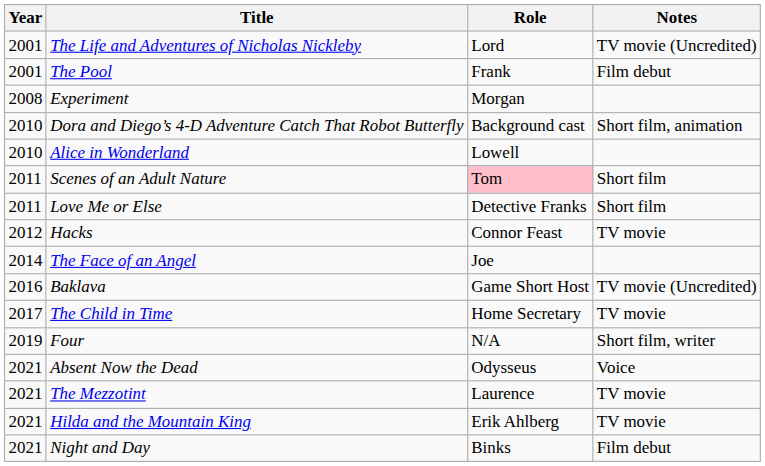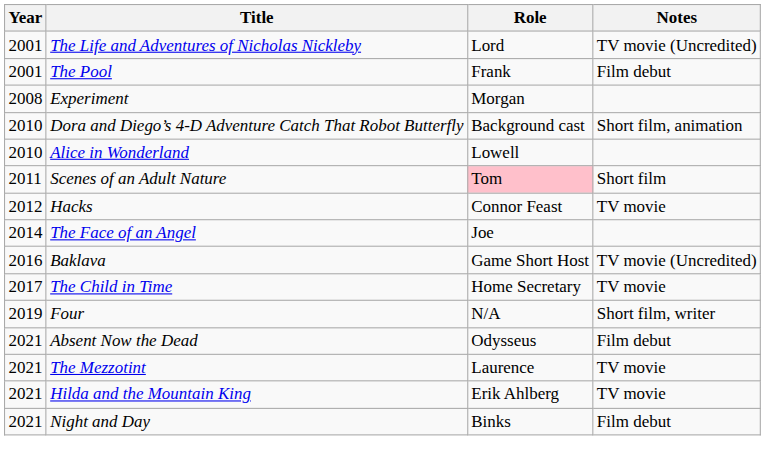- row: 2011 | Love Me or Else | Detective Franks | Short film
Absent Now the Dead | Notes: Voice -> Film debut
